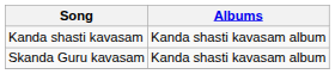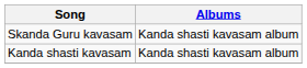rows swapped: Kanda shasti kavasam <-> Skanda Guru kavasam
